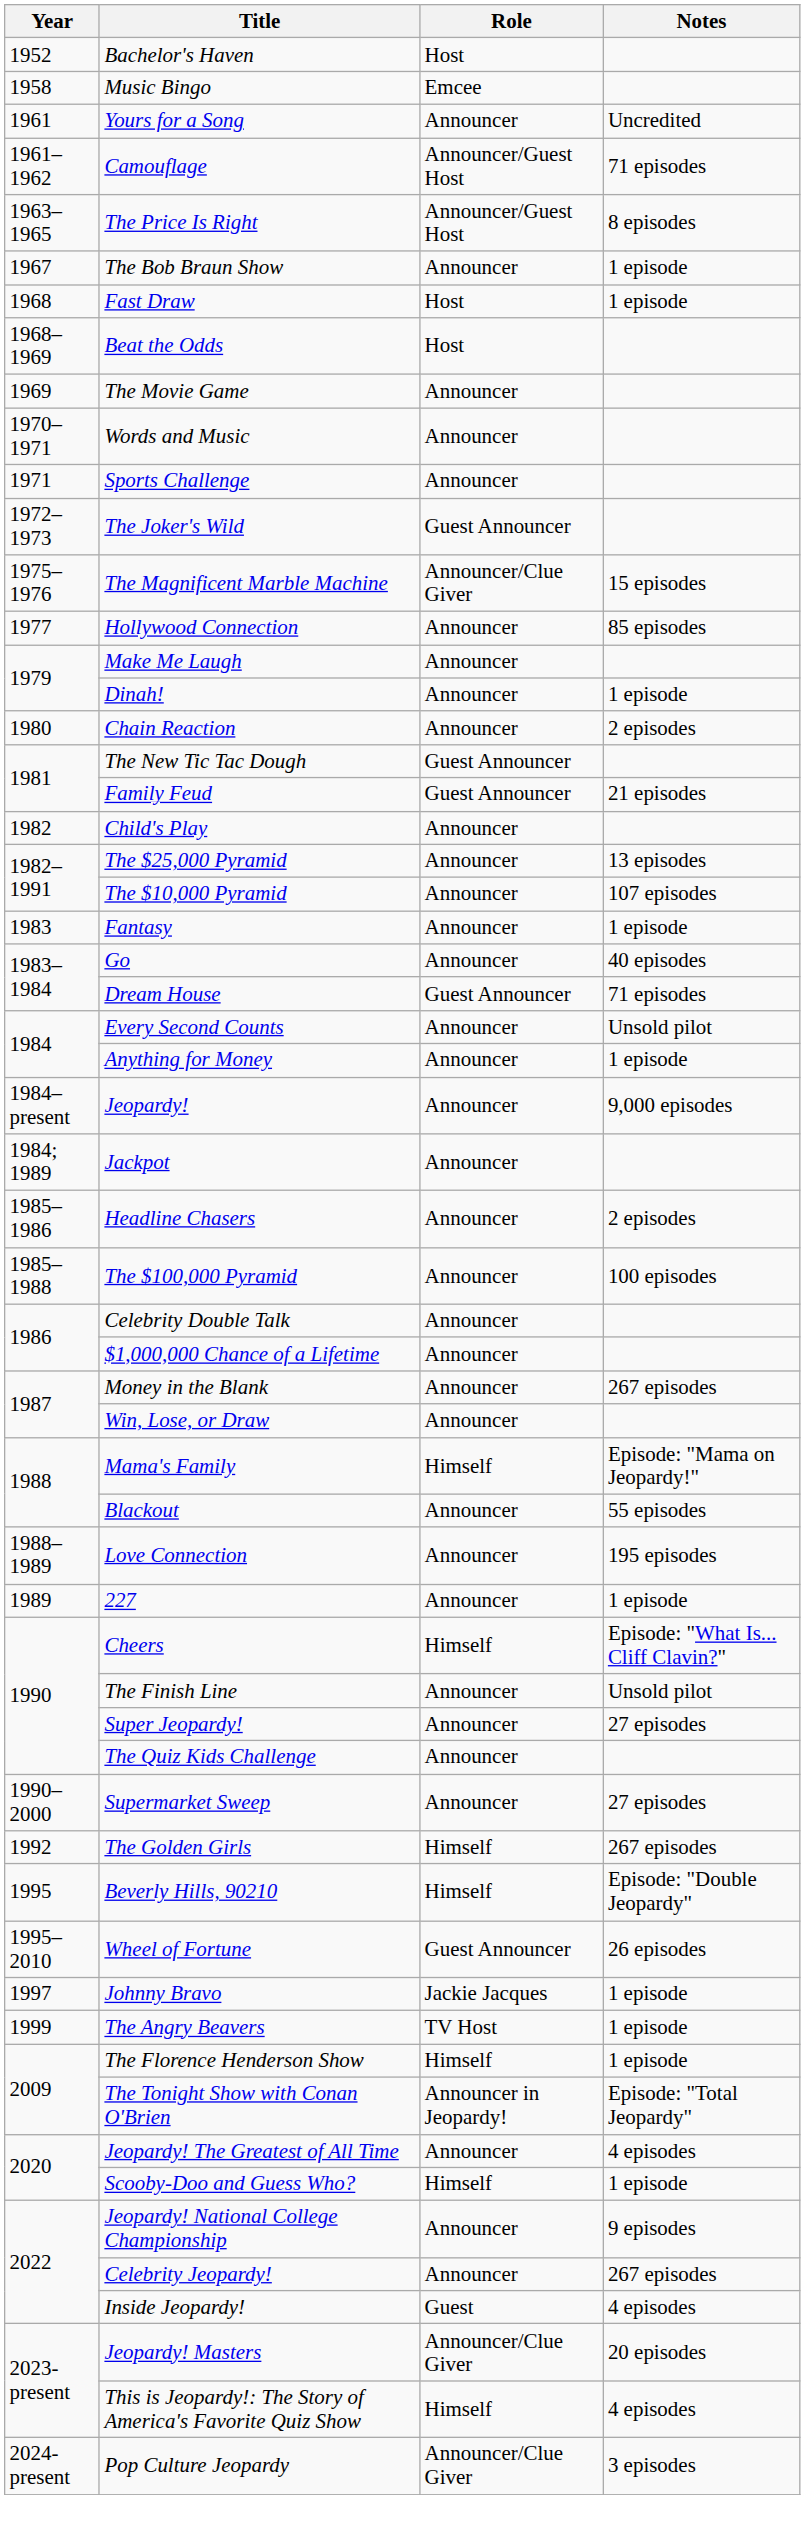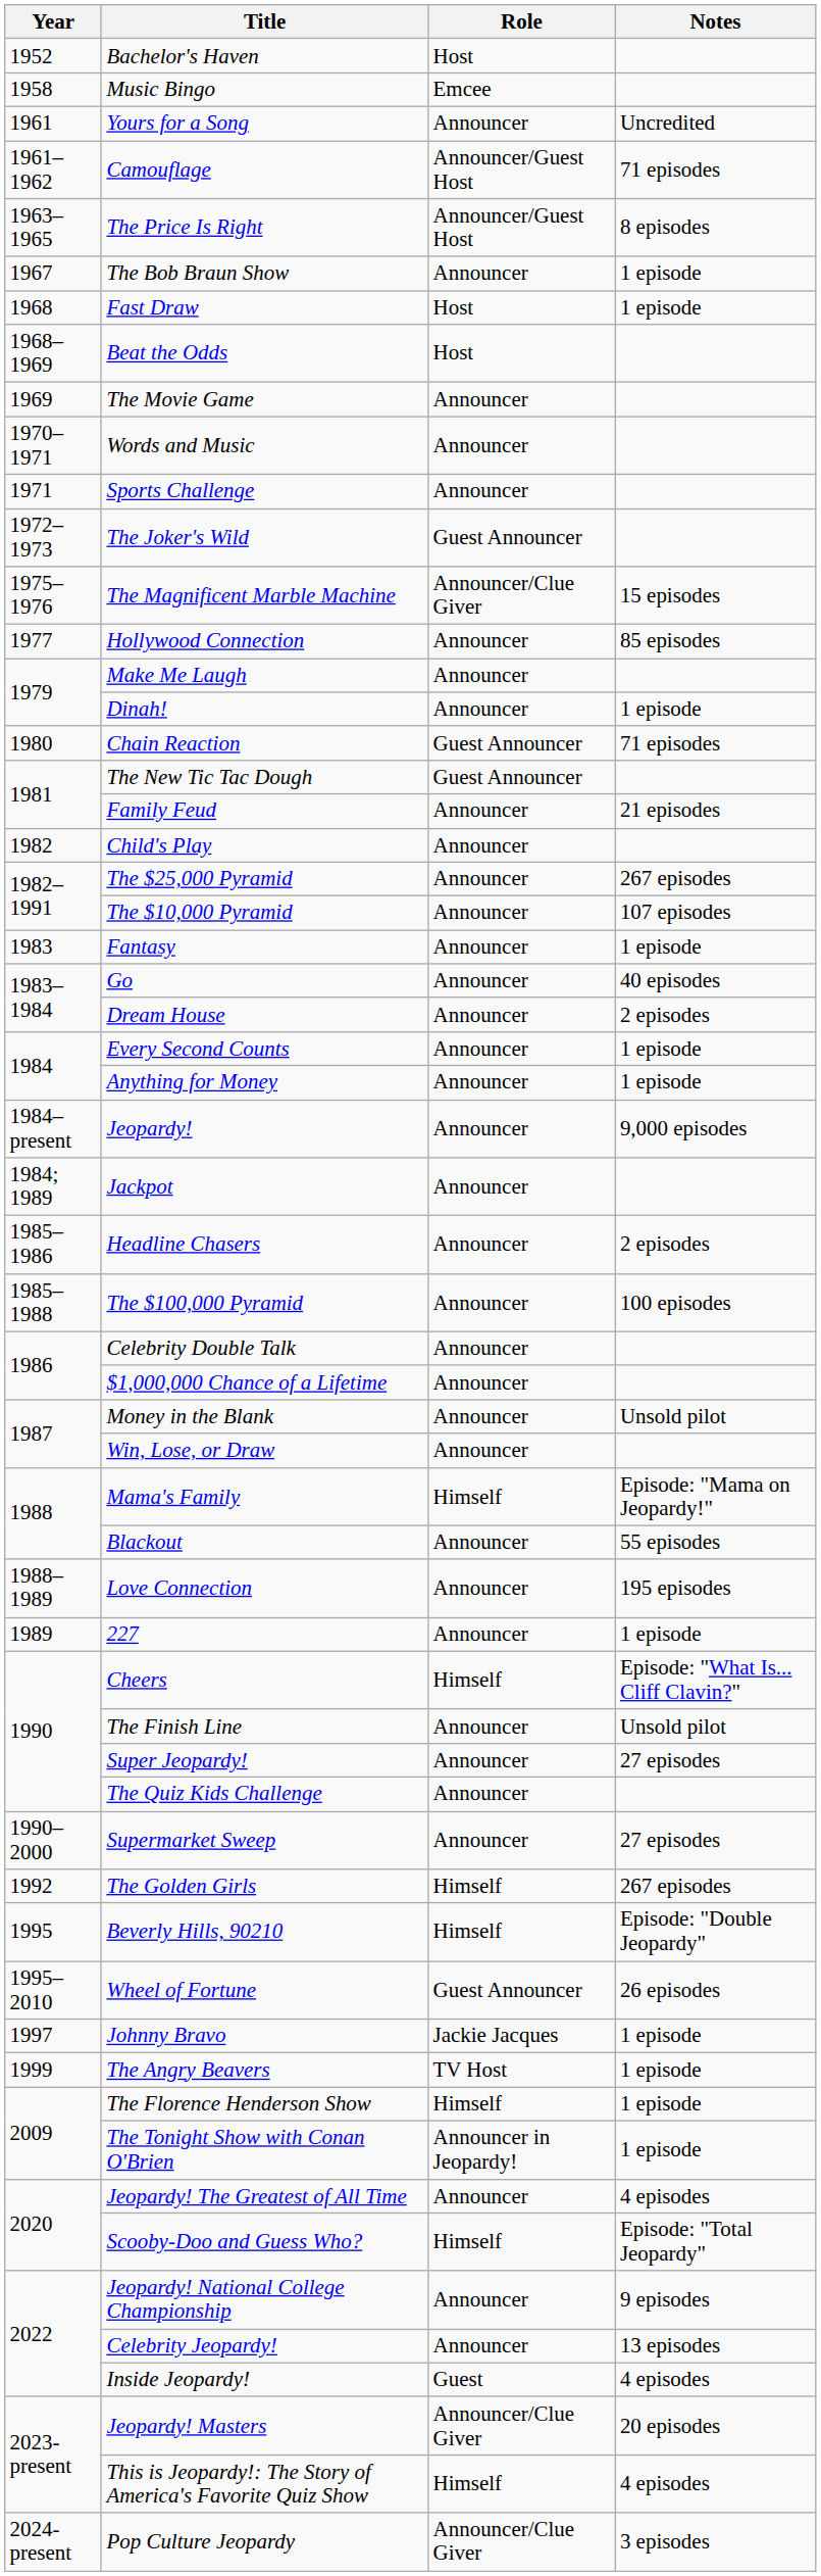Chain Reaction | Role: Announcer -> Guest Announcer
Chain Reaction | Notes: 2 episodes -> 71 episodes
Family Feud | Role: Guest Announcer -> Announcer
The $25,000 Pyramid | Notes: 13 episodes -> 267 episodes
Dream House | Role: Guest Announcer -> Announcer
Dream House | Notes: 71 episodes -> 2 episodes
Every Second Counts | Notes: Unsold pilot -> 1 episode
Money in the Blank | Notes: 267 episodes -> Unsold pilot
The Tonight Show with Conan O'Brien | Notes: Episode: "Total Jeopardy" -> 1 episode
Scooby-Doo and Guess Who? | Notes: 1 episode -> Episode: "Total Jeopardy"
Celebrity Jeopardy! | Notes: 267 episodes -> 13 episodes
